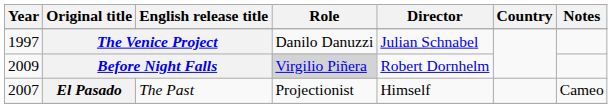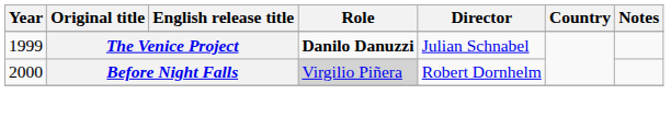The Venice Project | Year: 1997 -> 1999
The Venice Project | Role: normal -> bold
Before Night Falls | Year: 2009 -> 2000
- row: 2007 | El Pasado | The Past | Projectionist | Himself | Cameo
